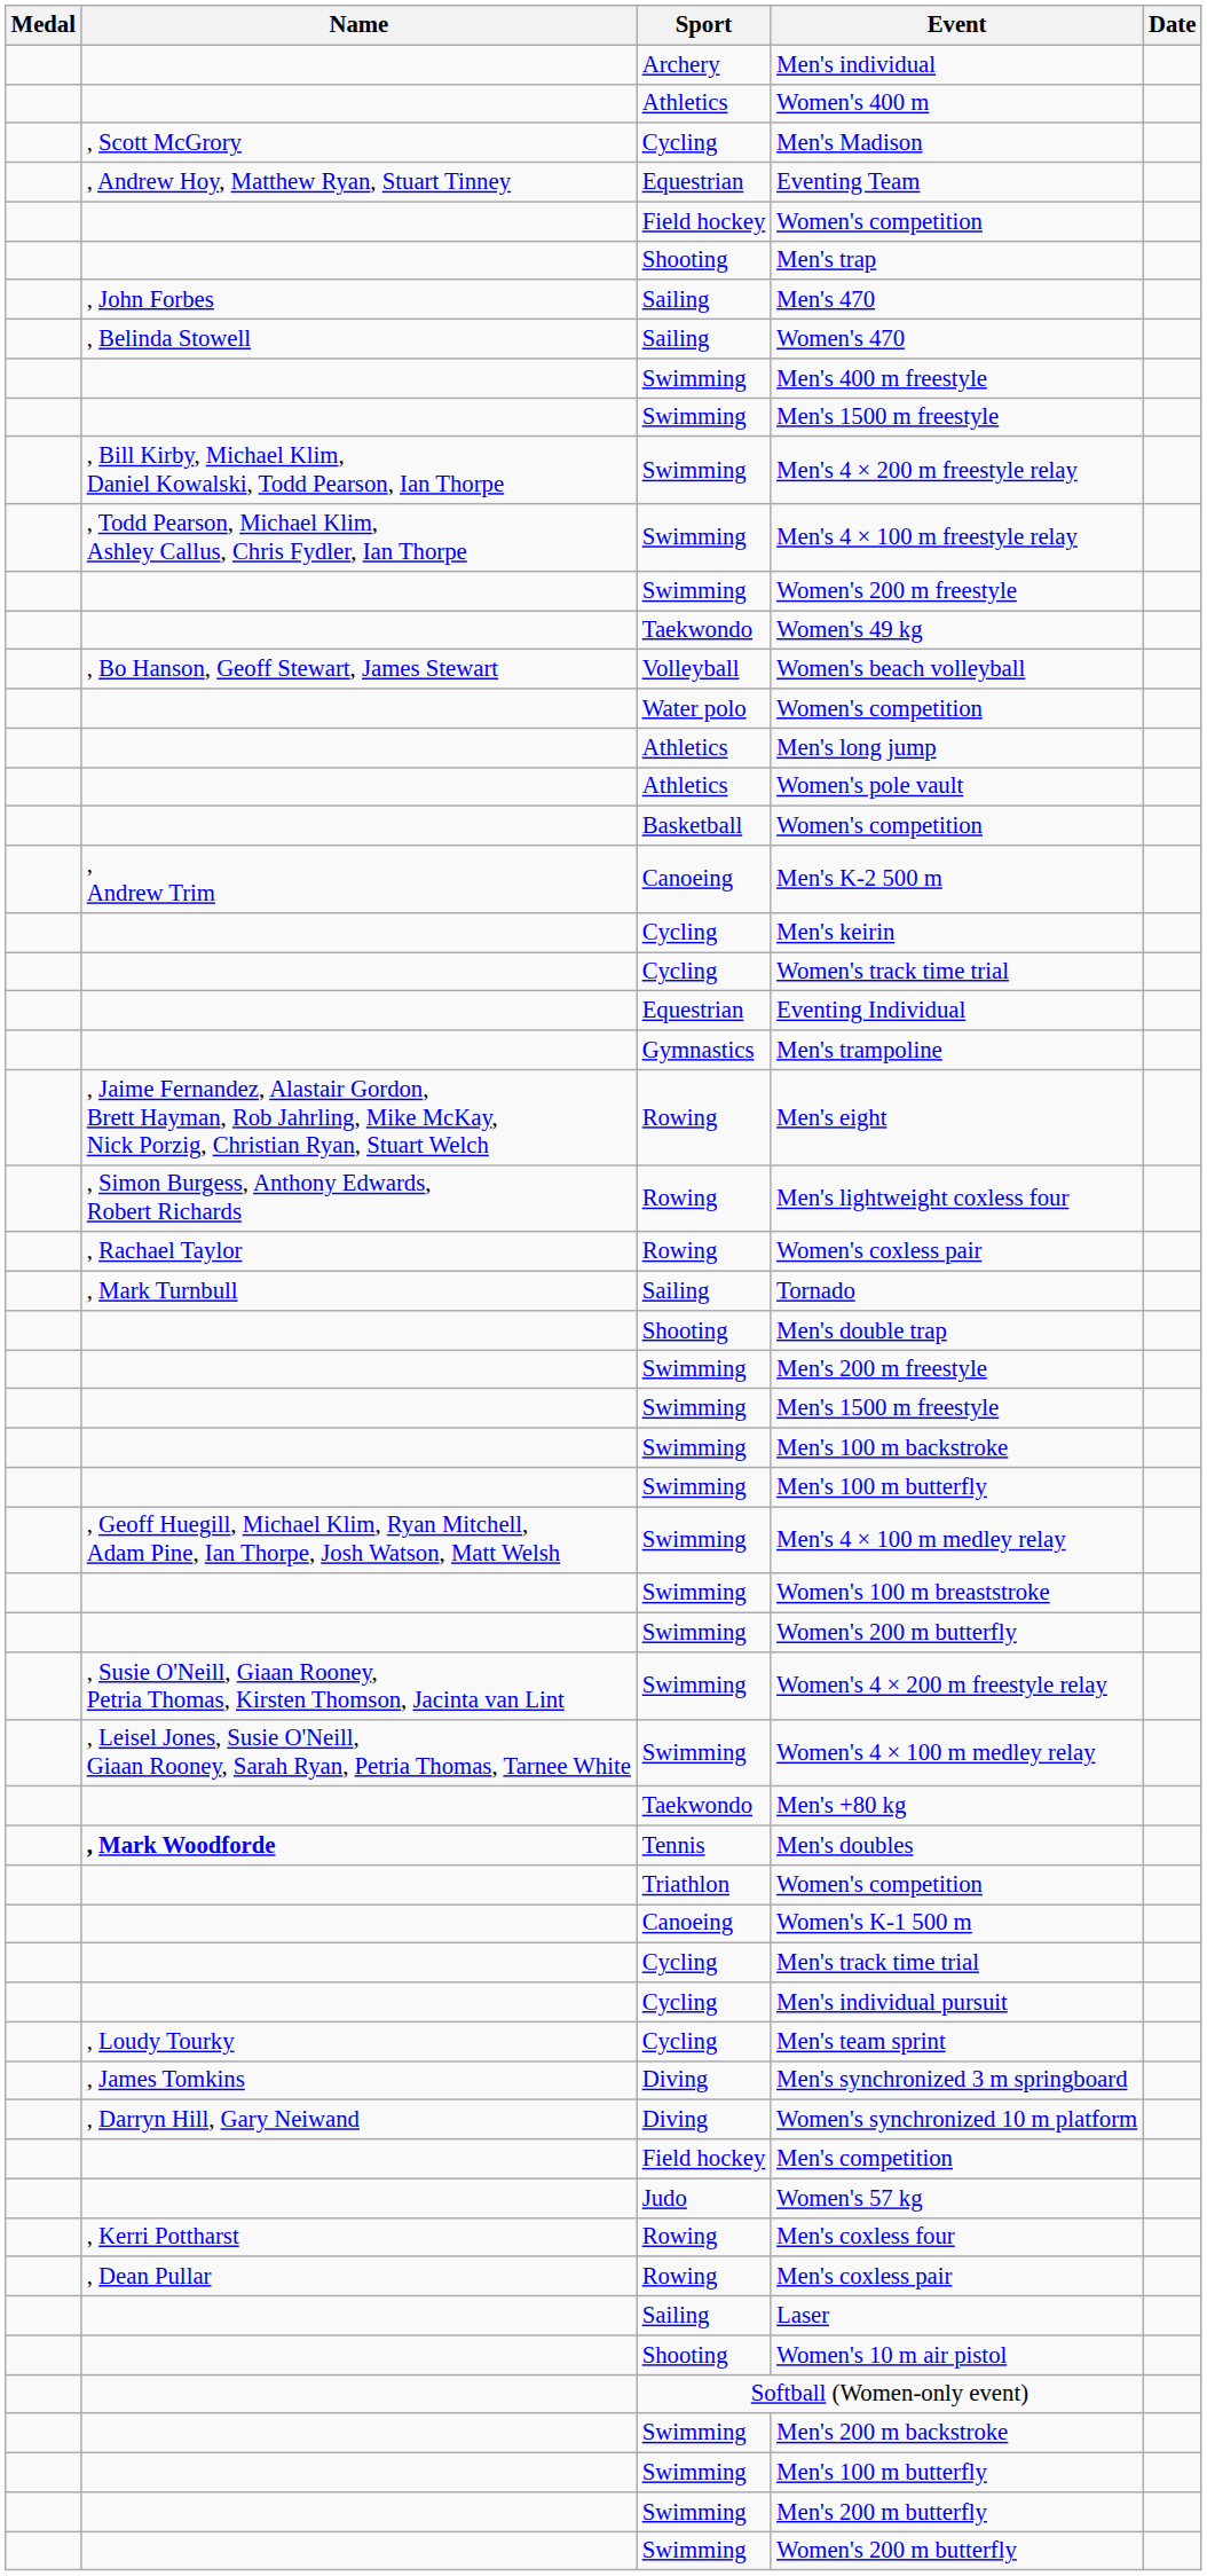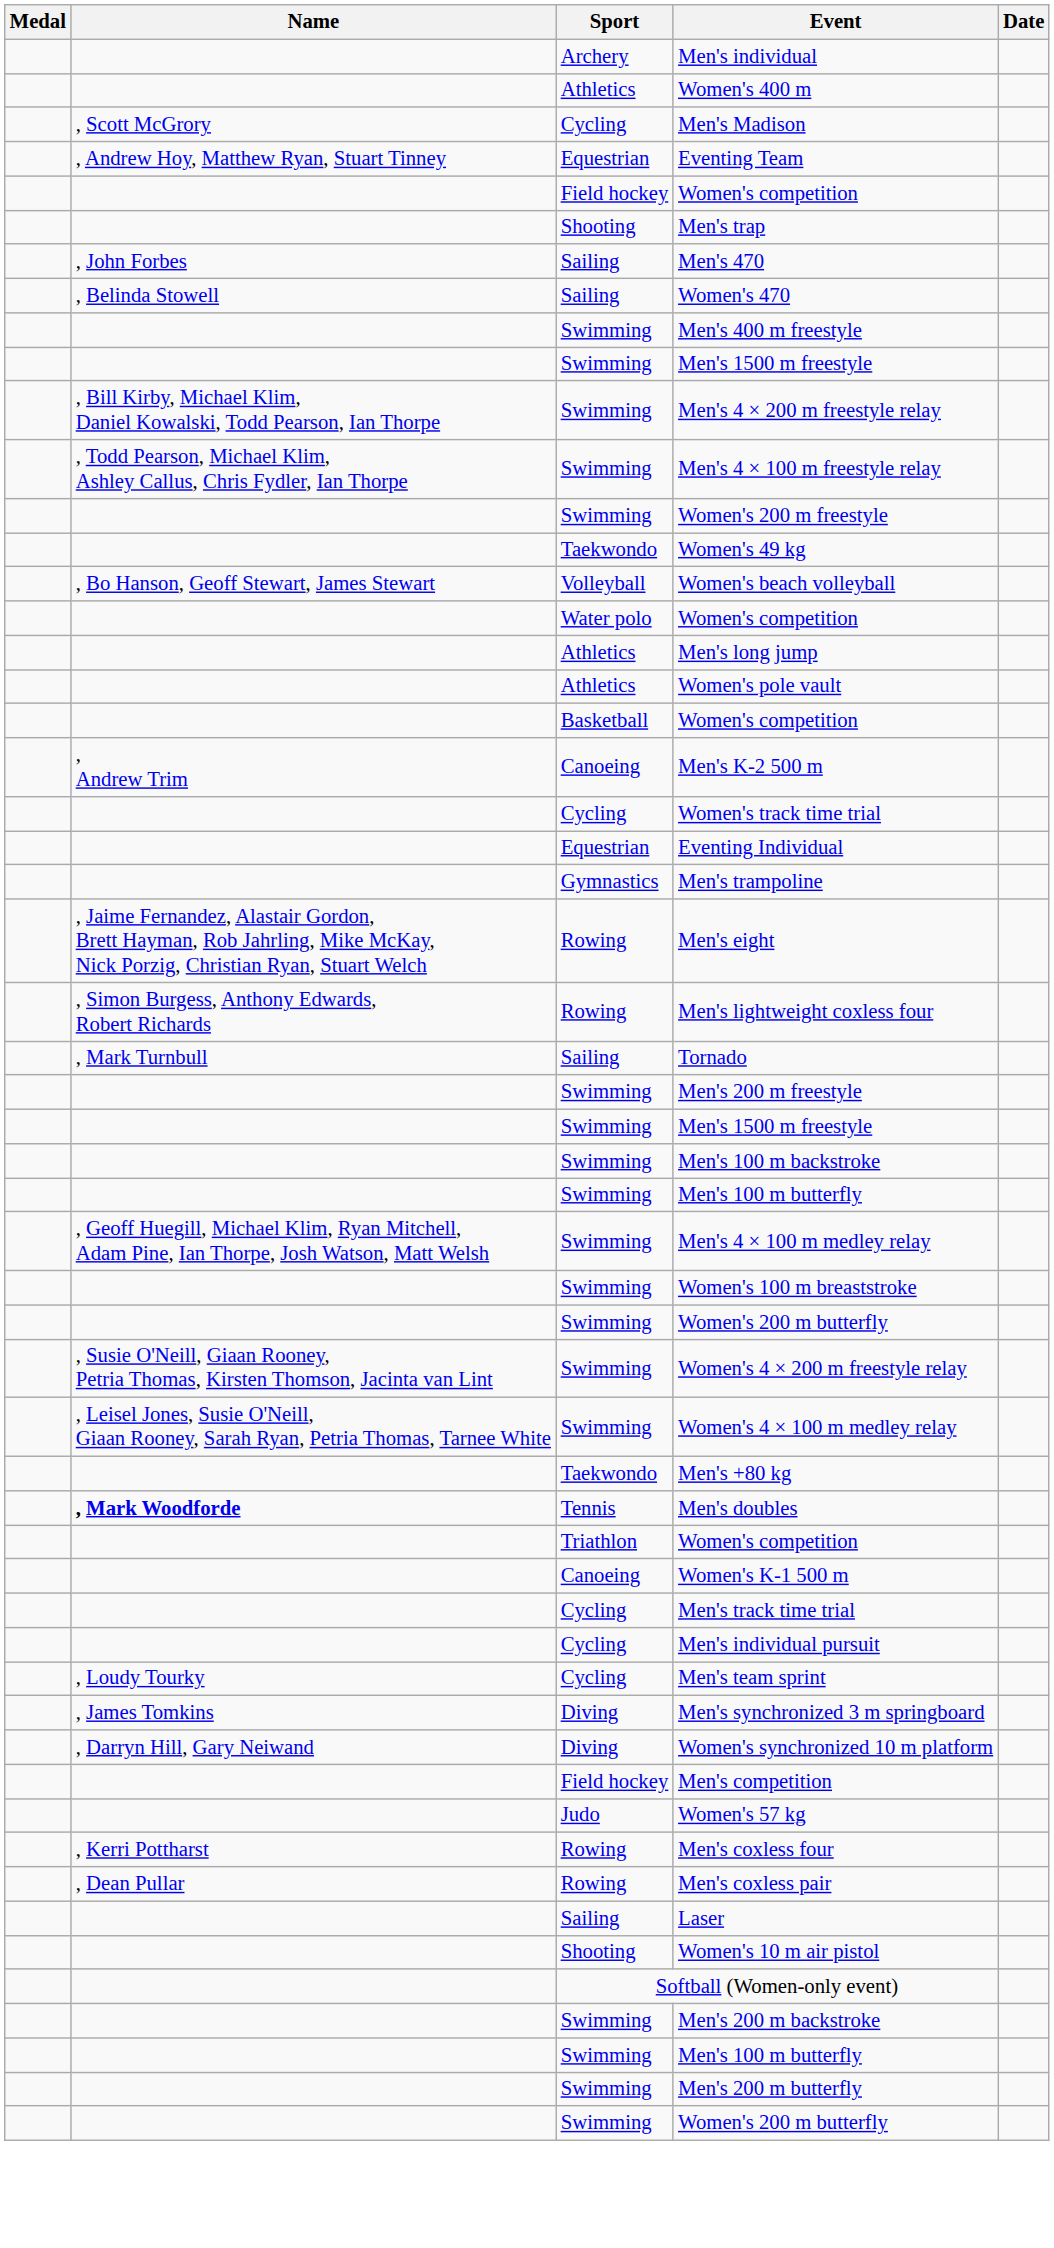- row: Cycling | Men's keirin
- row: , Rachael Taylor | Rowing | Women's coxless pair
- row: Shooting | Men's double trap
